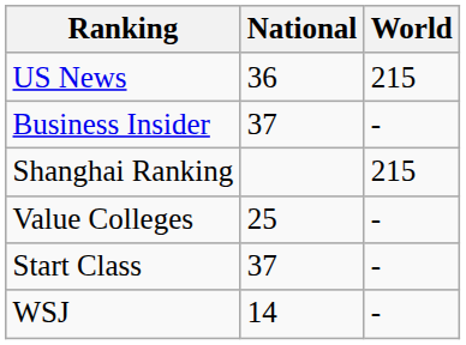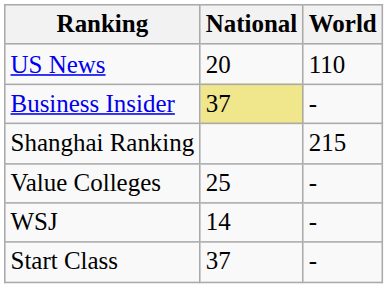US News | National: 36 -> 20
US News | World: 215 -> 110
Business Insider | National: no background -> khaki background
rows swapped: Start Class <-> WSJ
